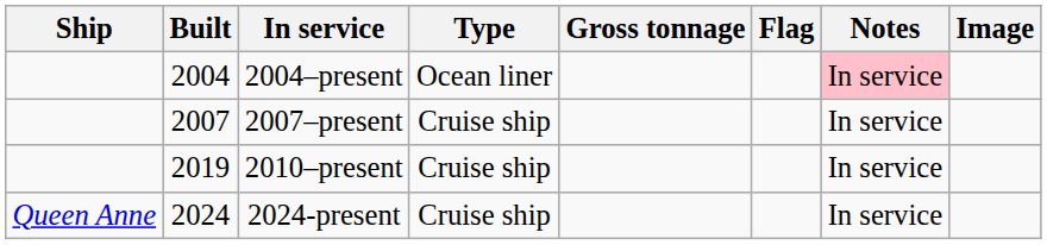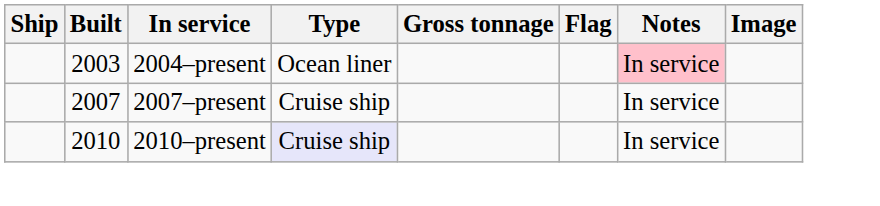2004–present | Built: 2004 -> 2003
2010–present | Built: 2019 -> 2010
2010–present | Type: no background -> lavender background
- row: Queen Anne | 2024 | 2024-present | Cruise ship | In service
